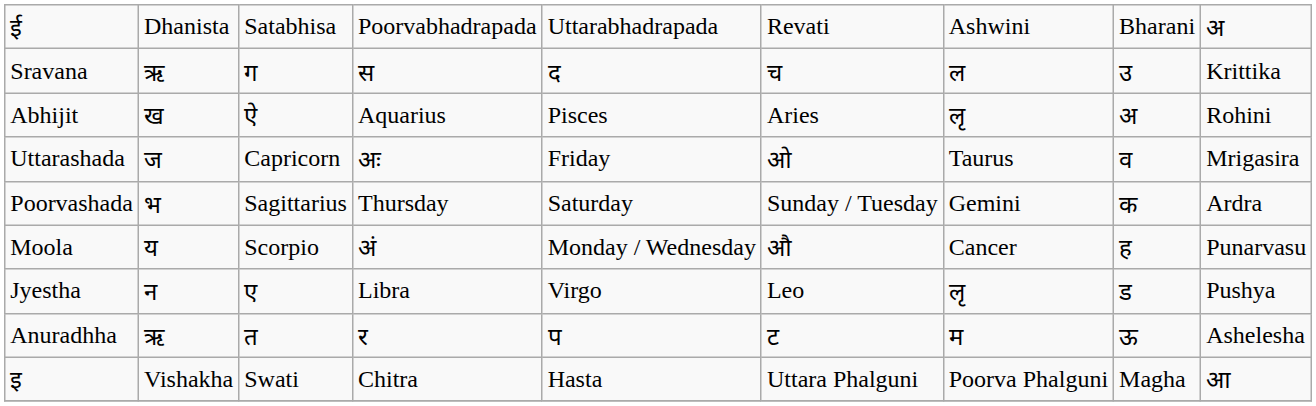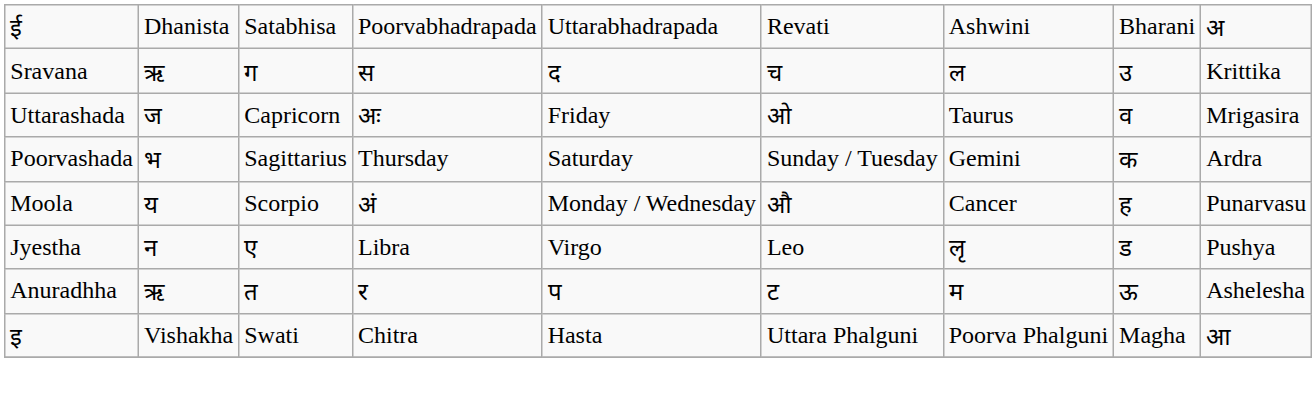- row: Abhijit | ख | ऐ | Aquarius | Pisces | Aries | लृ | अ | Rohini
